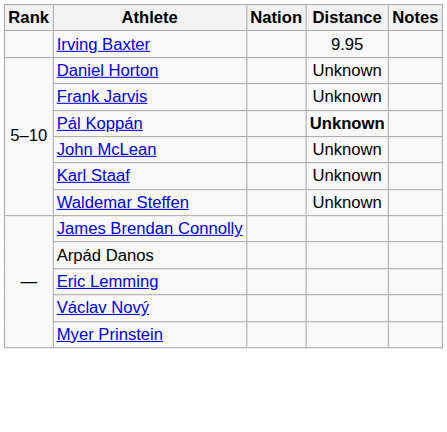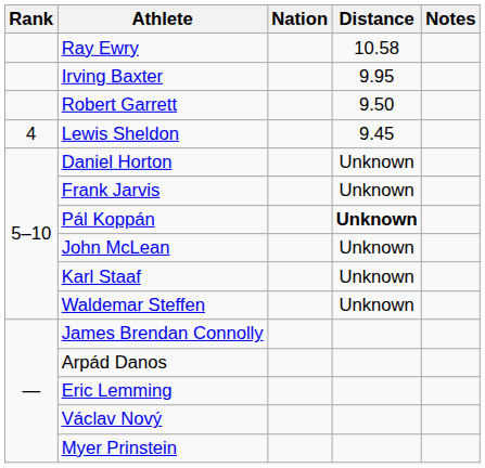+ row: Ray Ewry | 10.58
+ row: Robert Garrett | 9.50
+ row: 4 | Lewis Sheldon | 9.45
